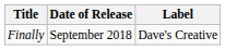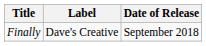columns swapped: Label <-> Date of Release
